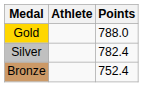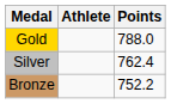Silver | Points: 782.4 -> 762.4
Bronze | Points: 752.4 -> 752.2
